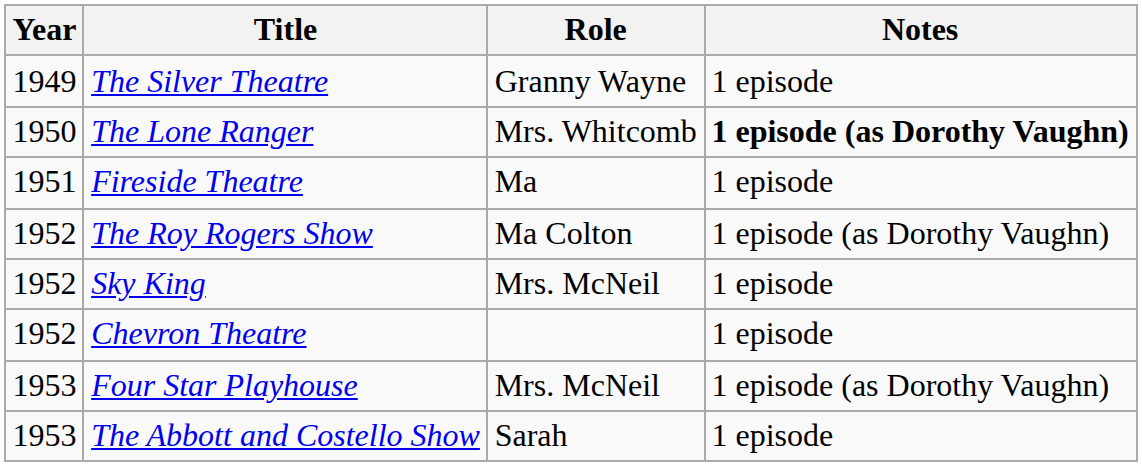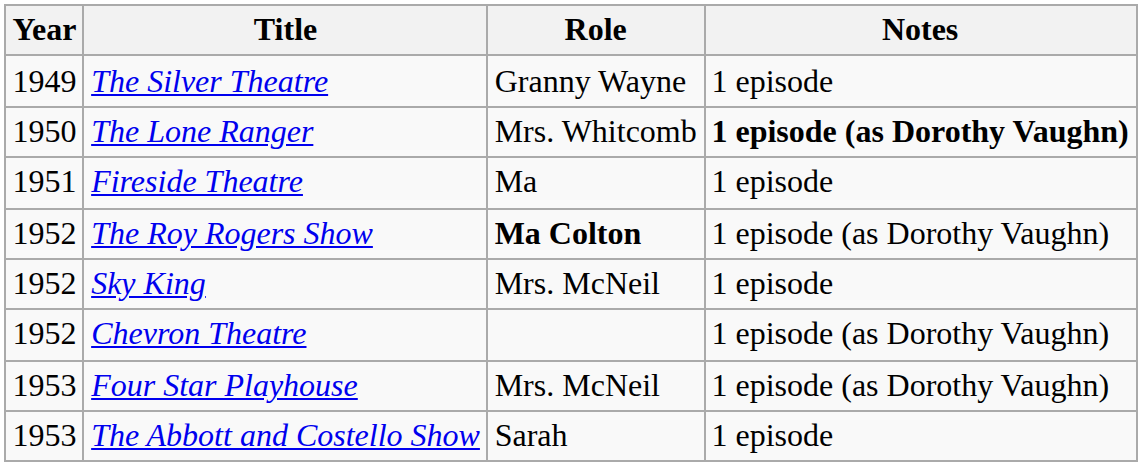The Roy Rogers Show | Role: normal -> bold
Chevron Theatre | Notes: 1 episode -> 1 episode (as Dorothy Vaughn)
